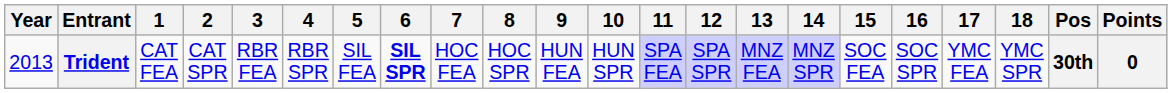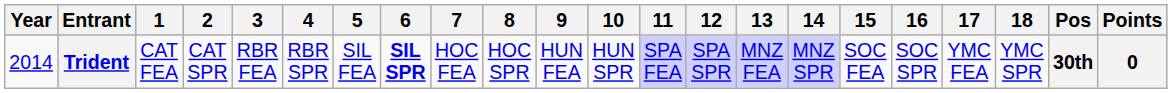Trident | Year: 2013 -> 2014
